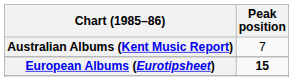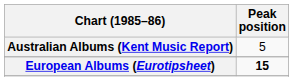Australian Albums (Kent Music Report) | Peak position: 7 -> 5
